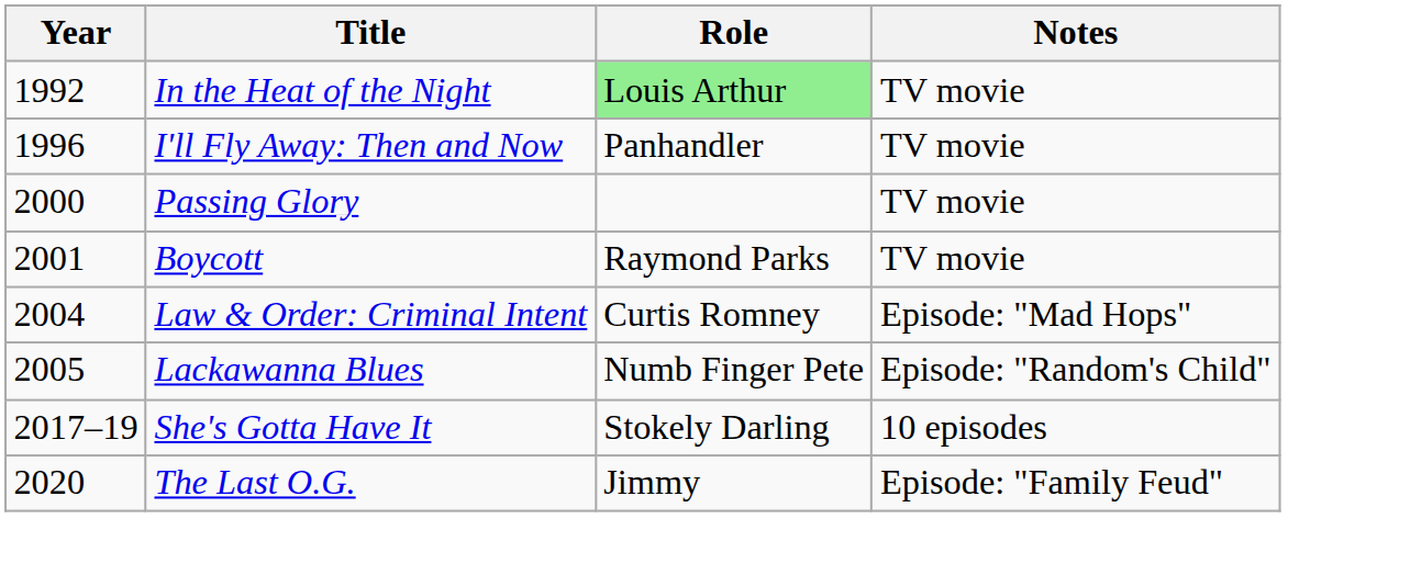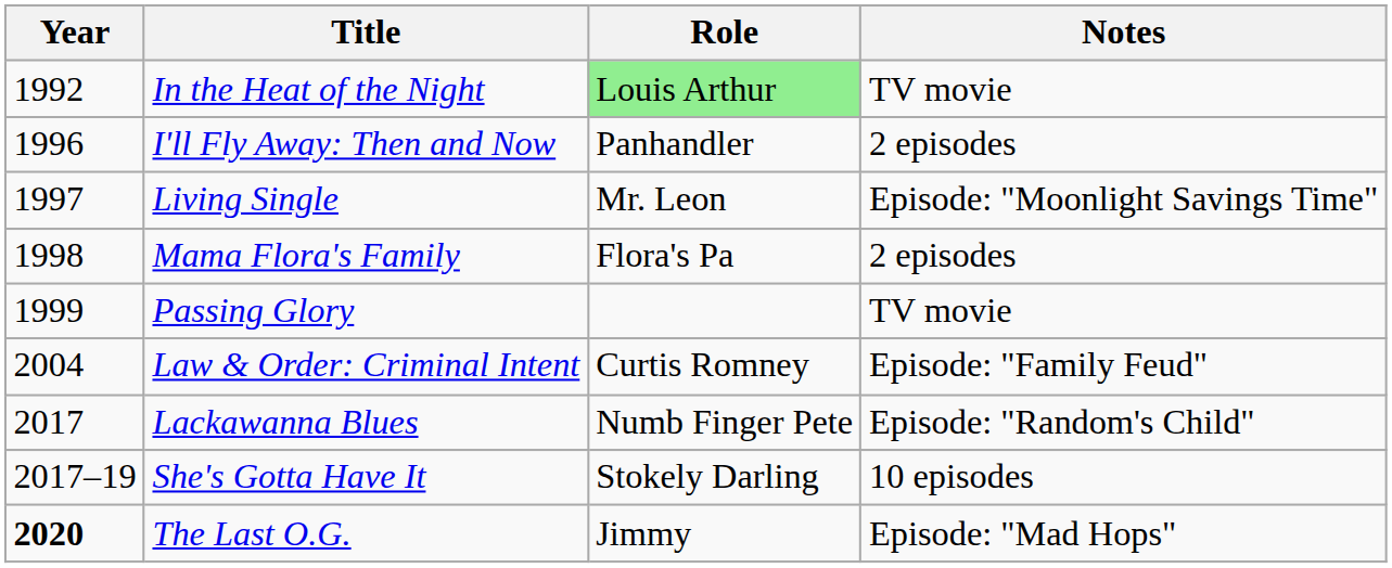I'll Fly Away: Then and Now | Notes: TV movie -> 2 episodes
+ row: 1997 | Living Single | Mr. Leon | Episode: "Moonlight Savings Time"
+ row: 1998 | Mama Flora's Family | Flora's Pa | 2 episodes
Passing Glory | Year: 2000 -> 1999
- row: 2001 | Boycott | Raymond Parks | TV movie
Law & Order: Criminal Intent | Notes: Episode: "Mad Hops" -> Episode: "Family Feud"
Lackawanna Blues | Year: 2005 -> 2017
The Last O.G. | Year: normal -> bold
The Last O.G. | Notes: Episode: "Family Feud" -> Episode: "Mad Hops"
